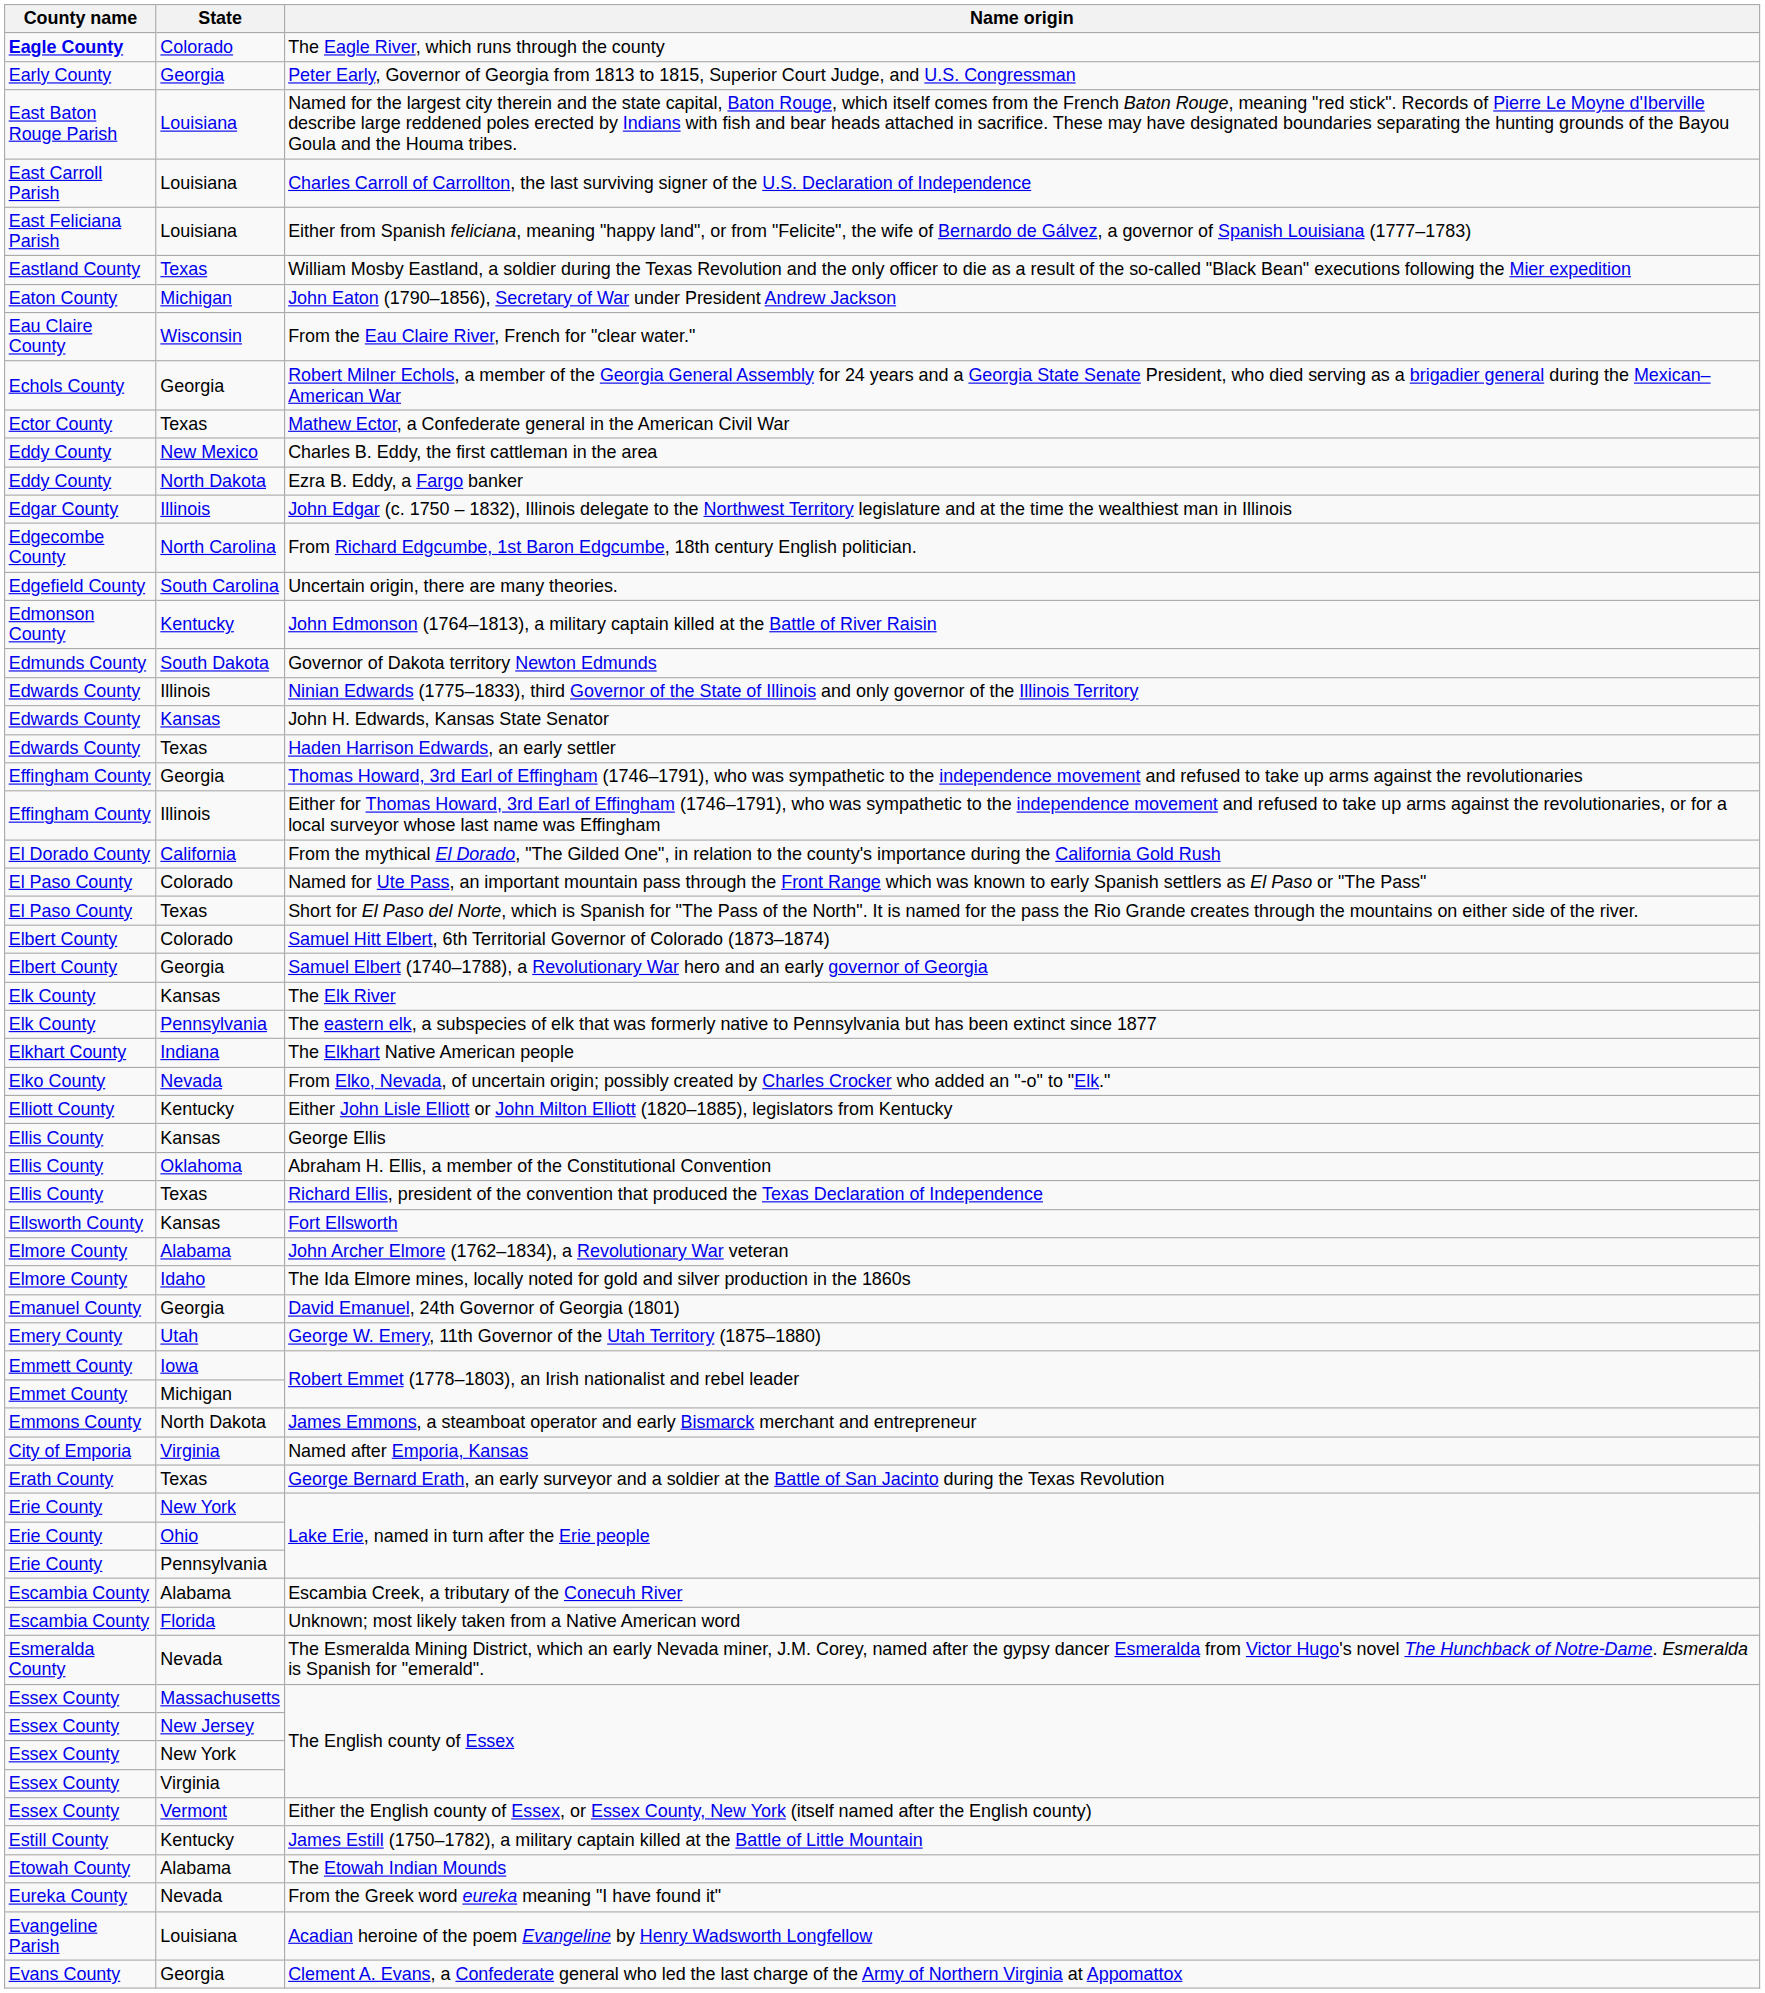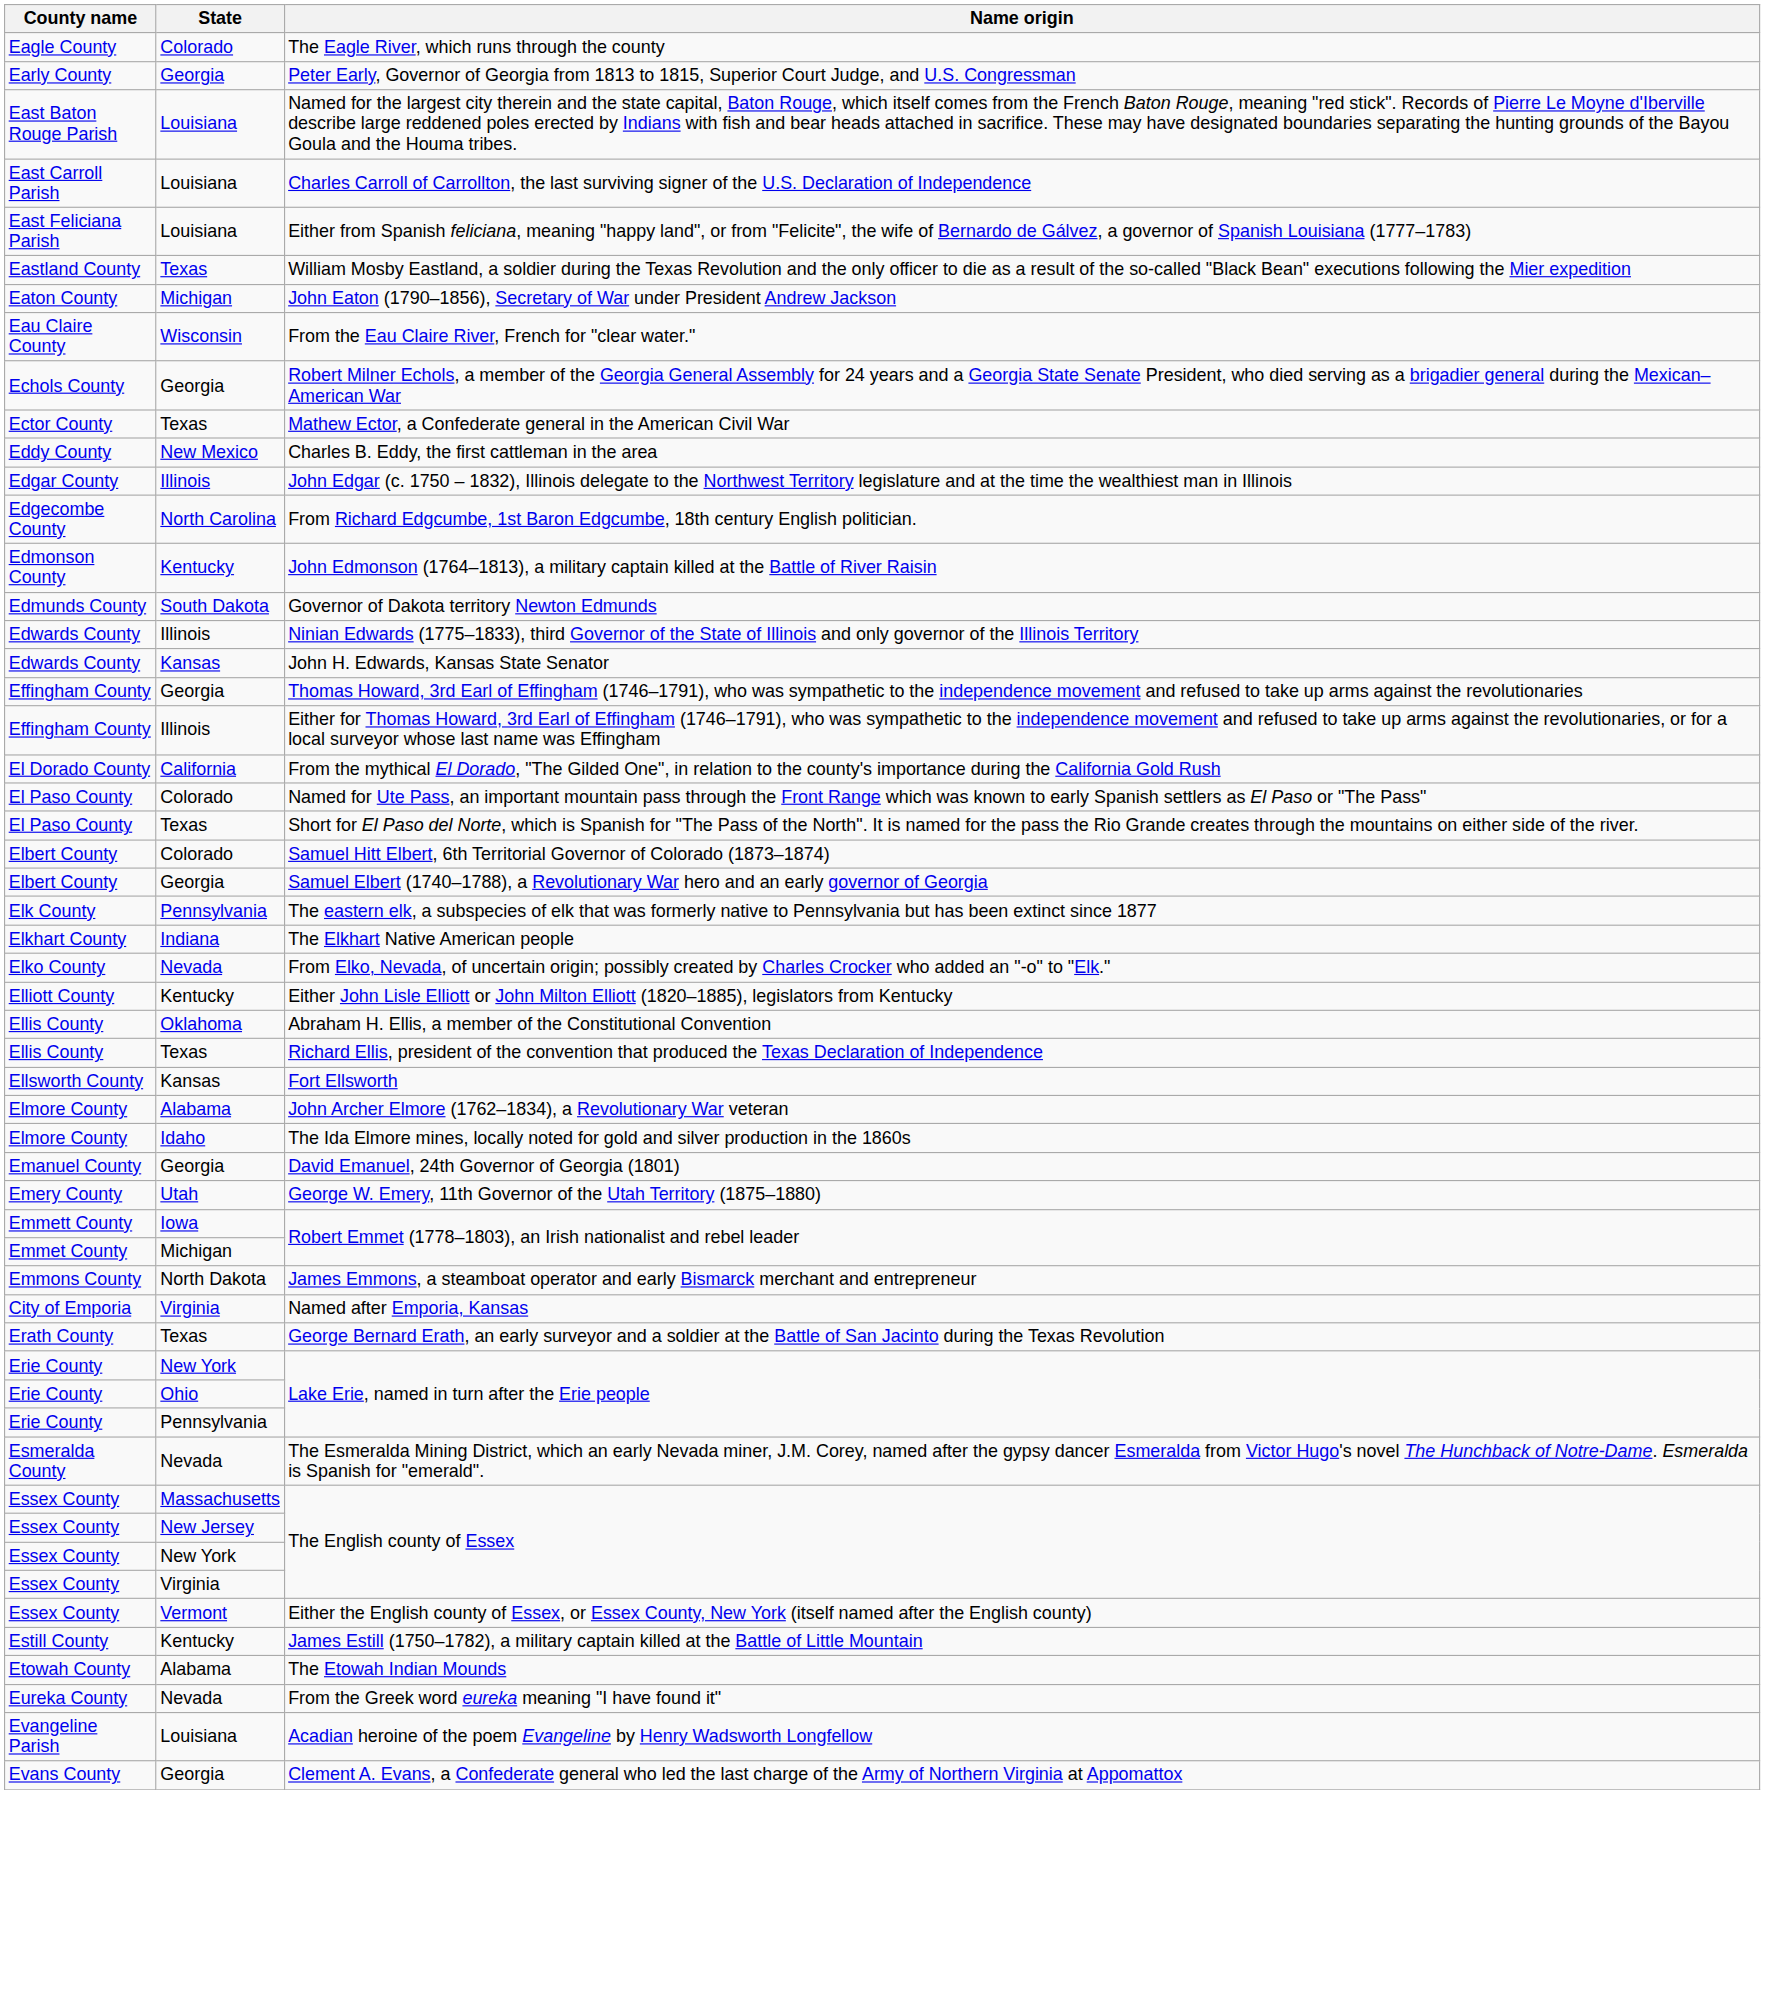The Eagle River, which runs through the county | County name: bold -> normal
- row: Eddy County | North Dakota | Ezra B. Eddy, a Fargo banker
- row: Edgefield County | South Carolina | Uncertain origin, there are many theories.
- row: Edwards County | Texas | Haden Harrison Edwards, an early settler
- row: Elk County | Kansas | The Elk River
- row: Ellis County | Kansas | George Ellis
- row: Escambia County | Alabama | Escambia Creek, a tributary of the Conecuh River
- row: Escambia County | Florida | Unknown; most likely taken from a Native American word
